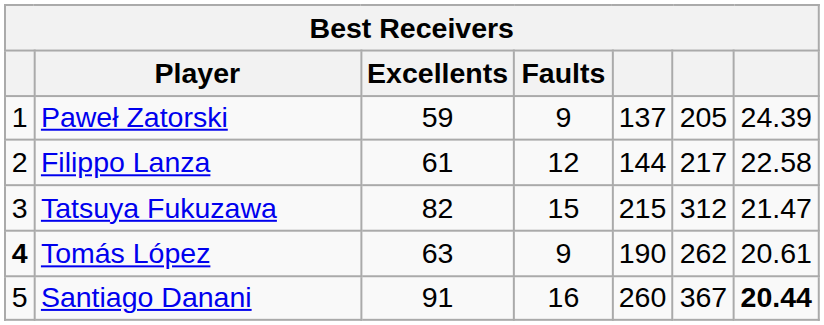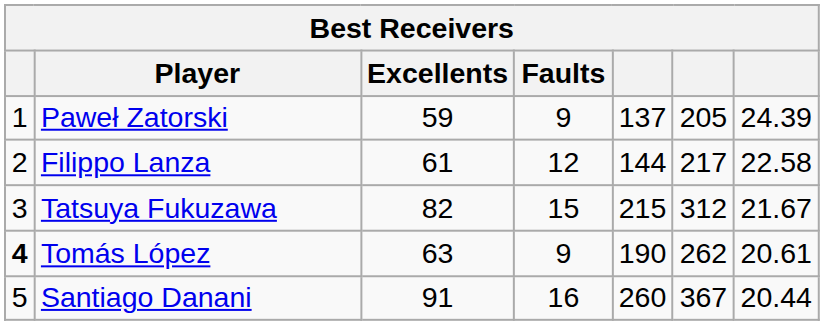Tatsuya Fukuzawa | column 7: 21.47 -> 21.67
Santiago Danani | column 7: bold -> normal
